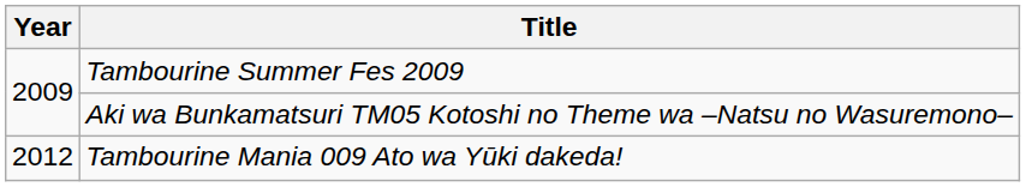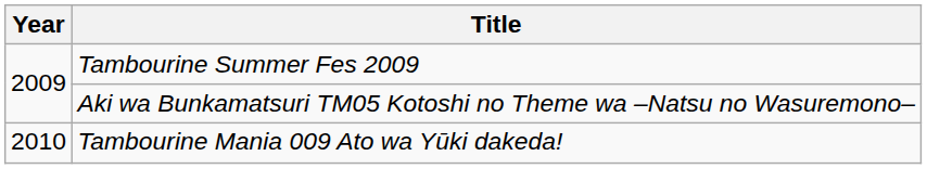Tambourine Mania 009 Ato wa Yūki dakeda! | Year: 2012 -> 2010
